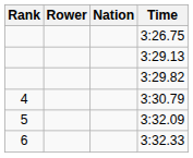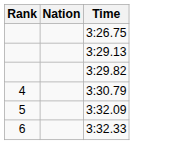- column: Rower
